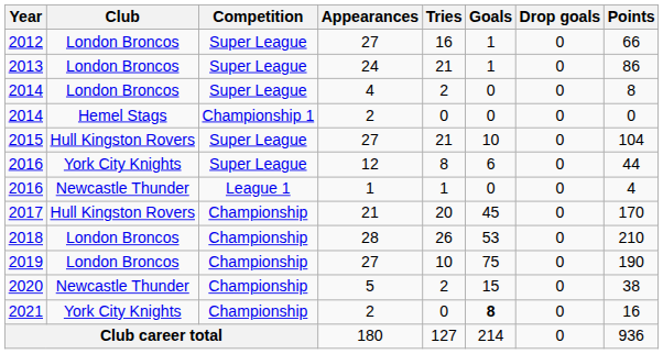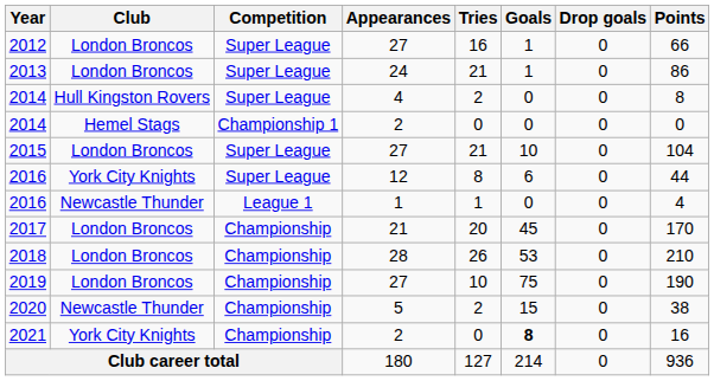2014 / 4 | Club: London Broncos -> Hull Kingston Rovers
2015 | Club: Hull Kingston Rovers -> London Broncos
2017 | Club: Hull Kingston Rovers -> London Broncos
